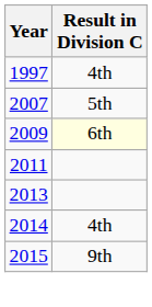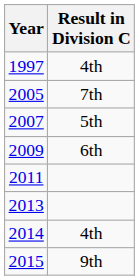+ row: 2005 | 7th
2009 | Result in Division C: lightyellow background -> no background
